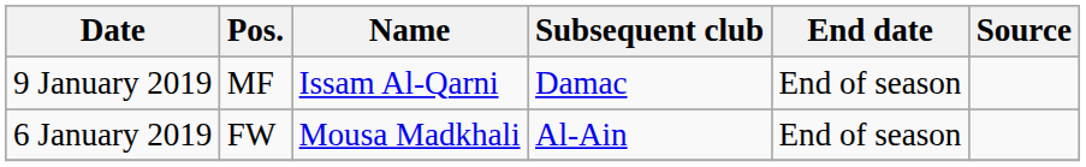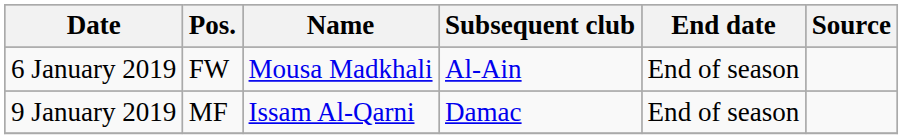rows swapped: 6 January 2019 <-> 9 January 2019
